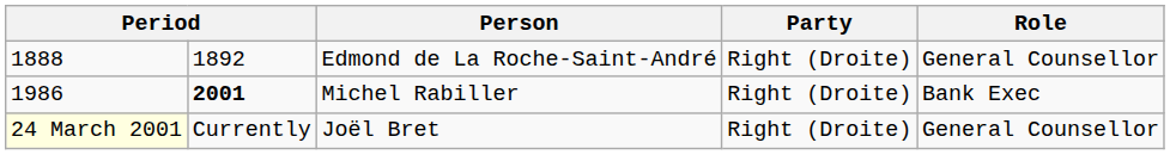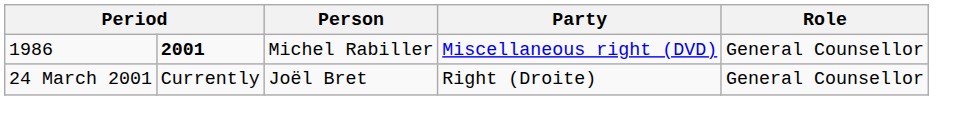- row: 1888 | 1892 | Edmond de La Roche-Saint-André | Right (Droite) | General Counsellor
Michel Rabiller | Party: Right (Droite) -> Miscellaneous right (DVD)
Michel Rabiller | Role: Bank Exec -> General Counsellor
Joël Bret | column 1: lightyellow background -> no background
